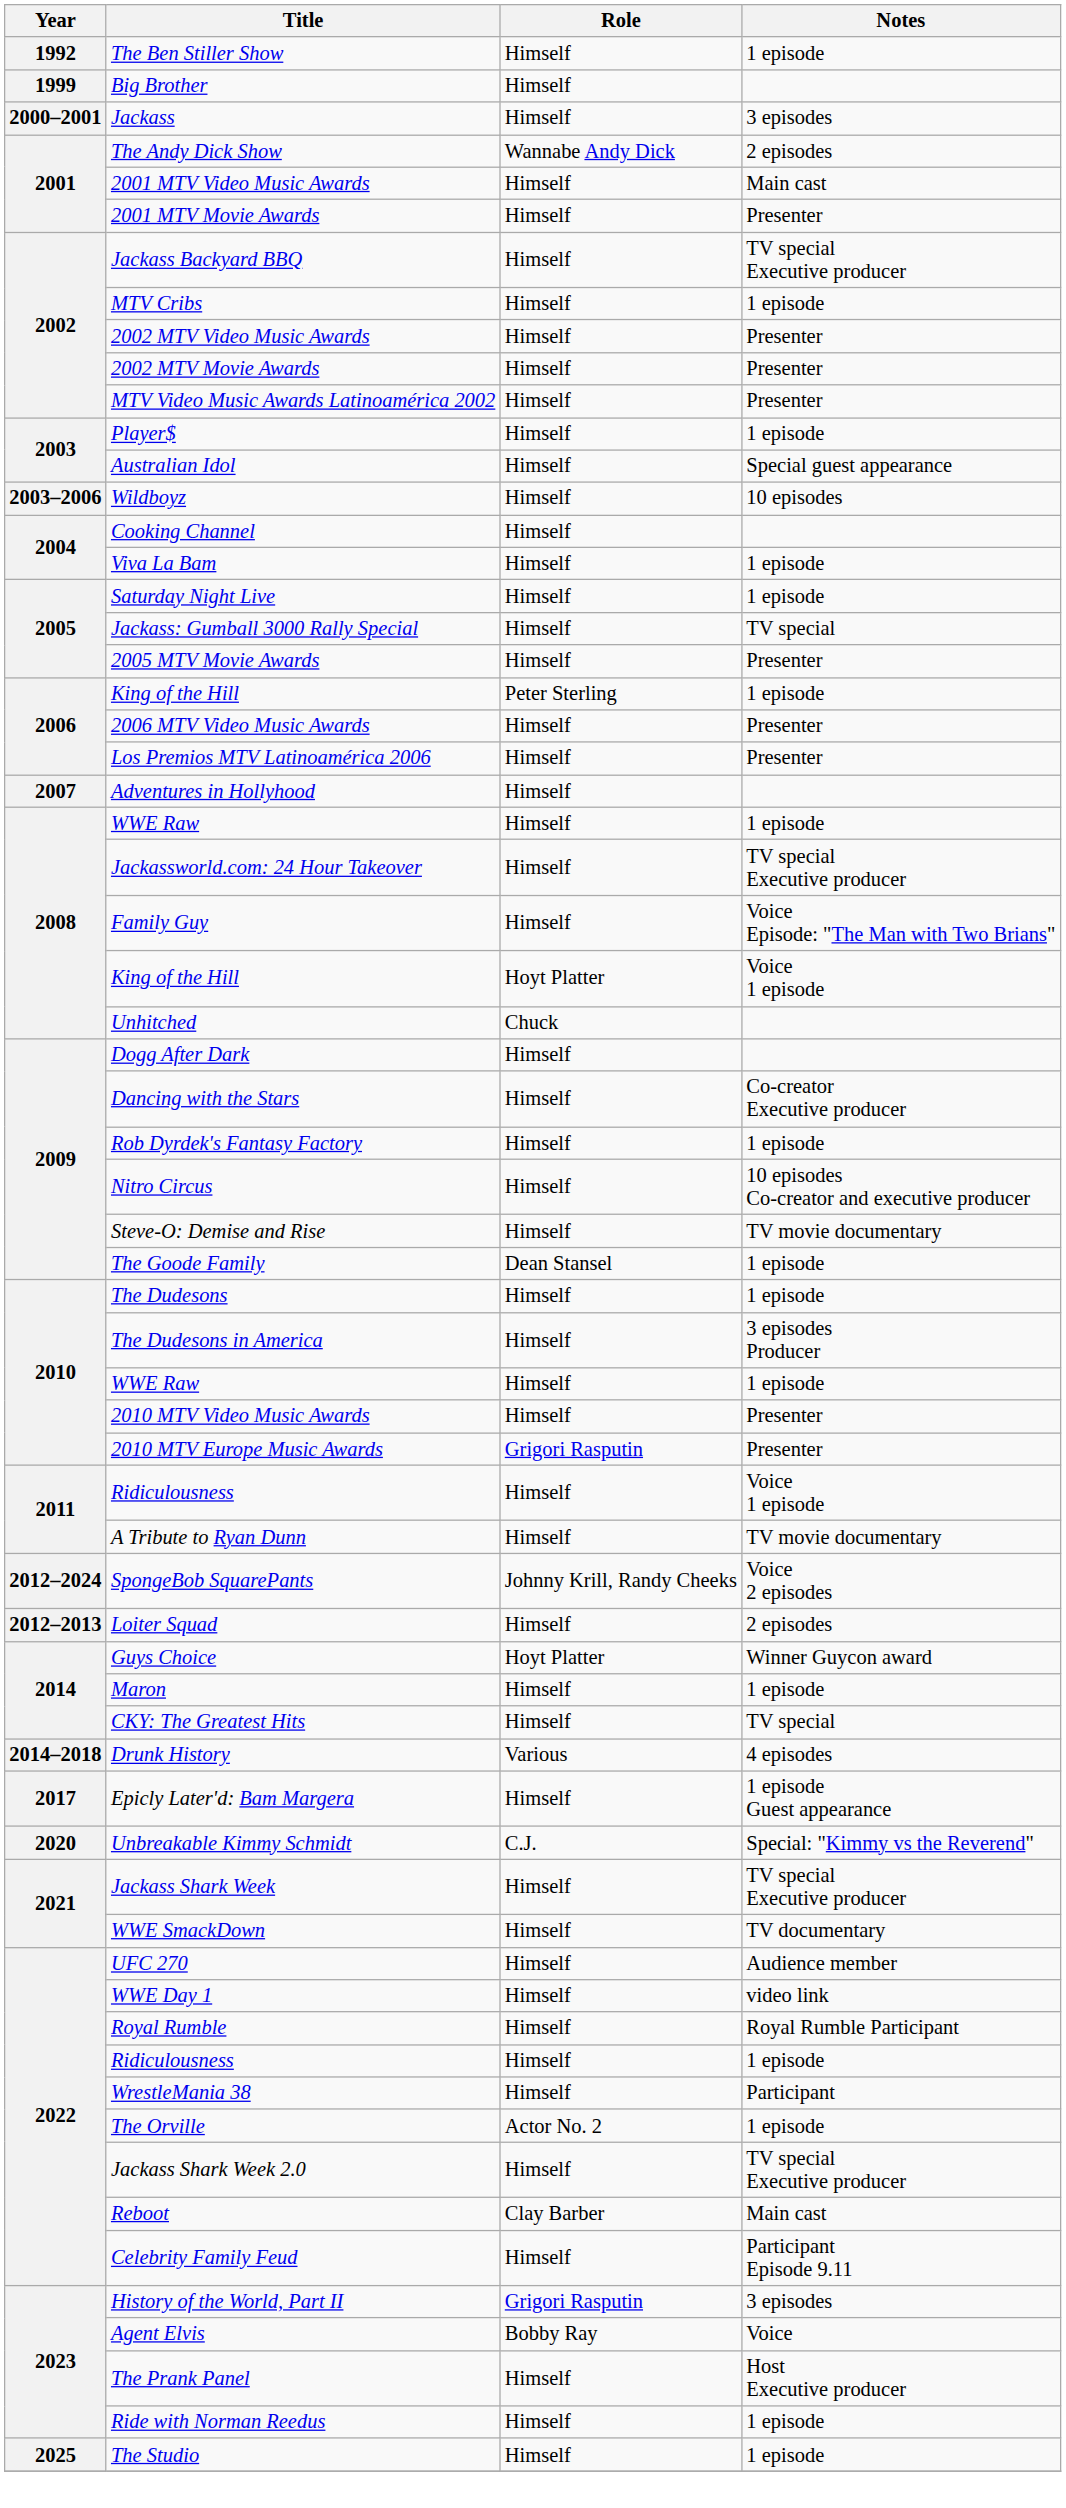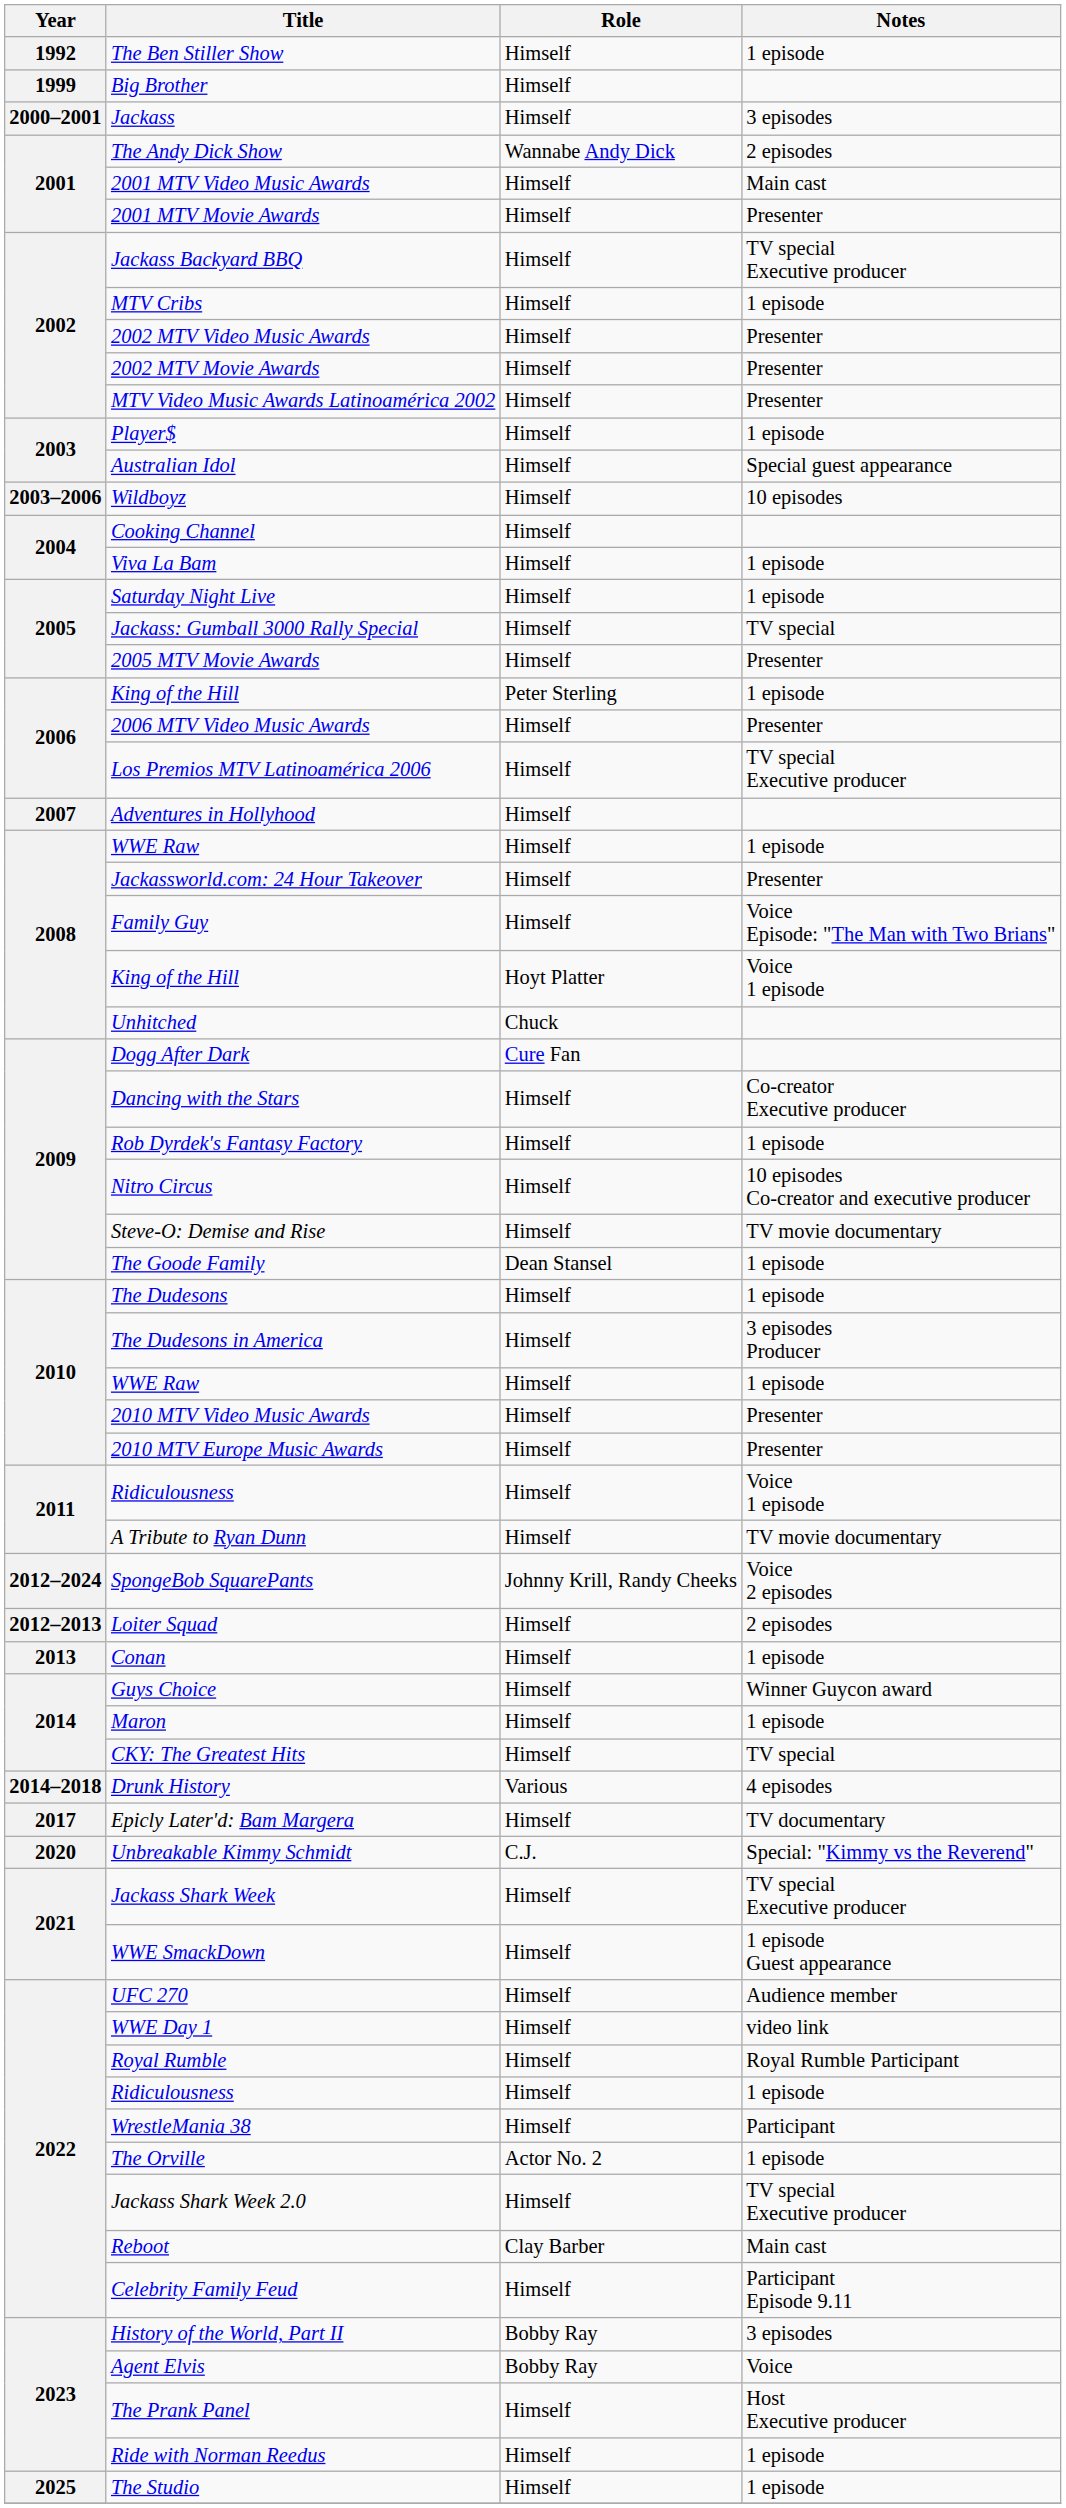Los Premios MTV Latinoamérica 2006 | Notes: Presenter -> TV special Executive producer
Jackassworld.com: 24 Hour Takeover | Notes: TV special Executive producer -> Presenter
Dogg After Dark | Role: Himself -> Cure Fan
2010 MTV Europe Music Awards | Role: Grigori Rasputin -> Himself
+ row: 2013 | Conan | Himself | 1 episode
Guys Choice | Role: Hoyt Platter -> Himself
Epicly Later'd: Bam Margera | Notes: 1 episode Guest appearance -> TV documentary
WWE SmackDown | Notes: TV documentary -> 1 episode Guest appearance
History of the World, Part II | Role: Grigori Rasputin -> Bobby Ray
